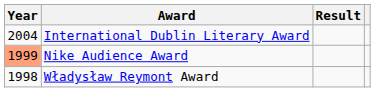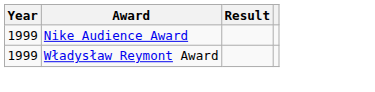- row: 2004 | International Dublin Literary Award
Nike Audience Award | Year: lightsalmon background -> no background
Władysław Reymont Award | Year: 1998 -> 1999
